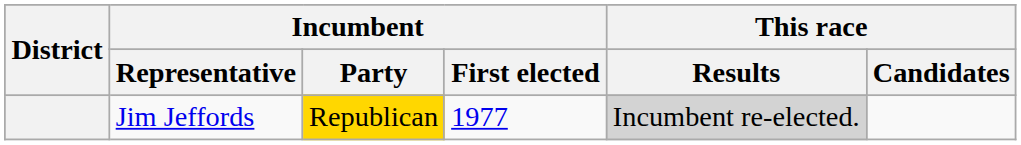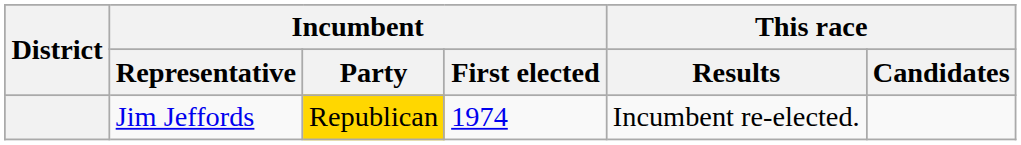Jim Jeffords | Incumbent / First elected: 1977 -> 1974
Jim Jeffords | This race / Results: lightgrey background -> no background
